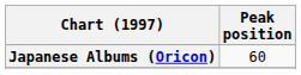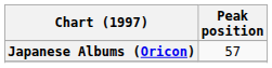Japanese Albums (Oricon) | Peak position: 60 -> 57
